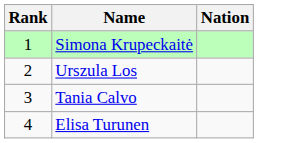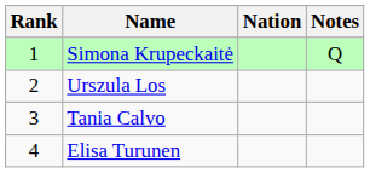+ column: Notes | Q
